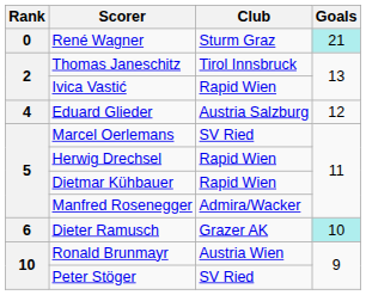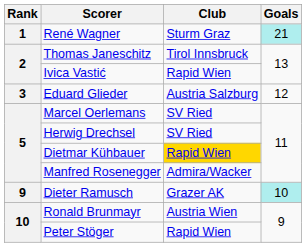René Wagner | Rank: 0 -> 1
Eduard Glieder | Rank: 4 -> 3
Herwig Drechsel | Club: Rapid Wien -> SV Ried
Dietmar Kühbauer | Club: no background -> gold background
Dieter Ramusch | Rank: 6 -> 9
Peter Stöger | Club: SV Ried -> Rapid Wien
